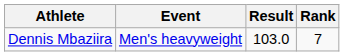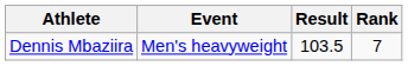Dennis Mbaziira | Result: 103.0 -> 103.5
